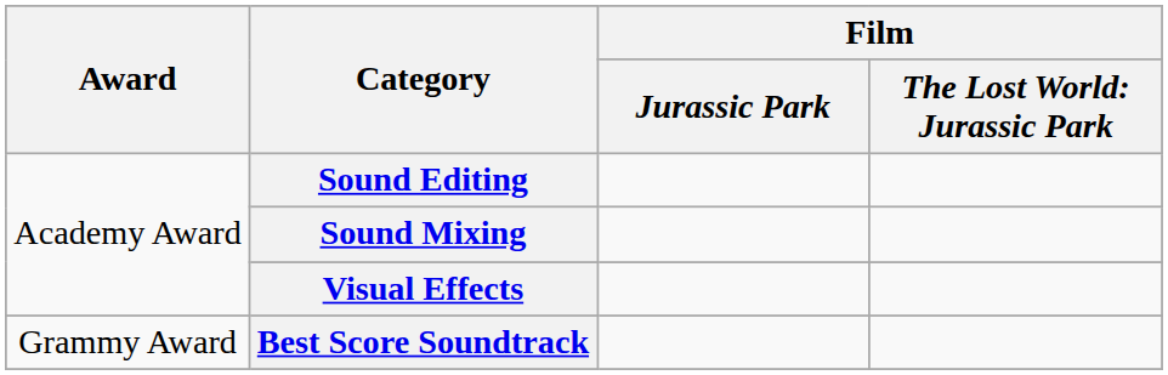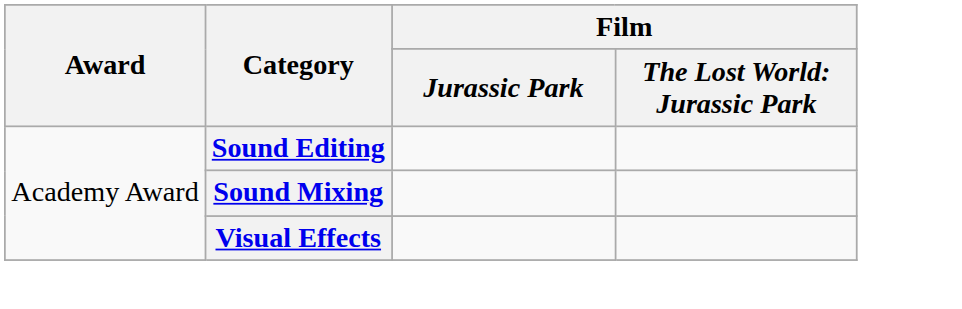- row: Grammy Award | Best Score Soundtrack
